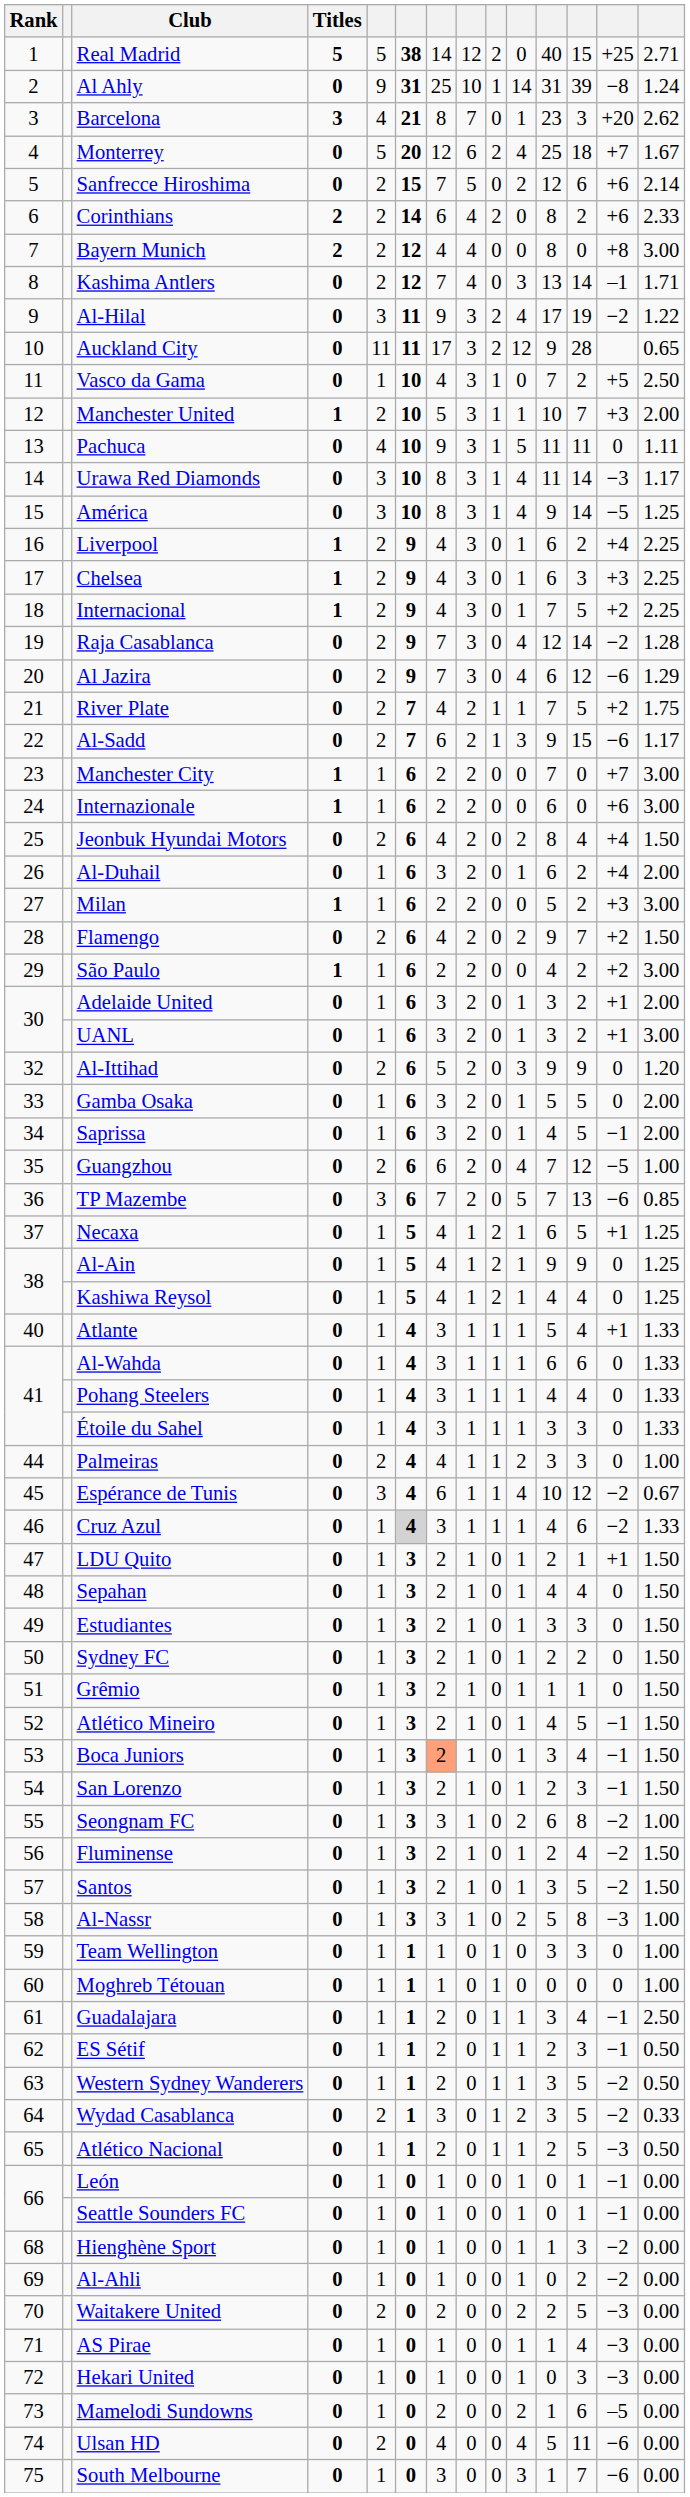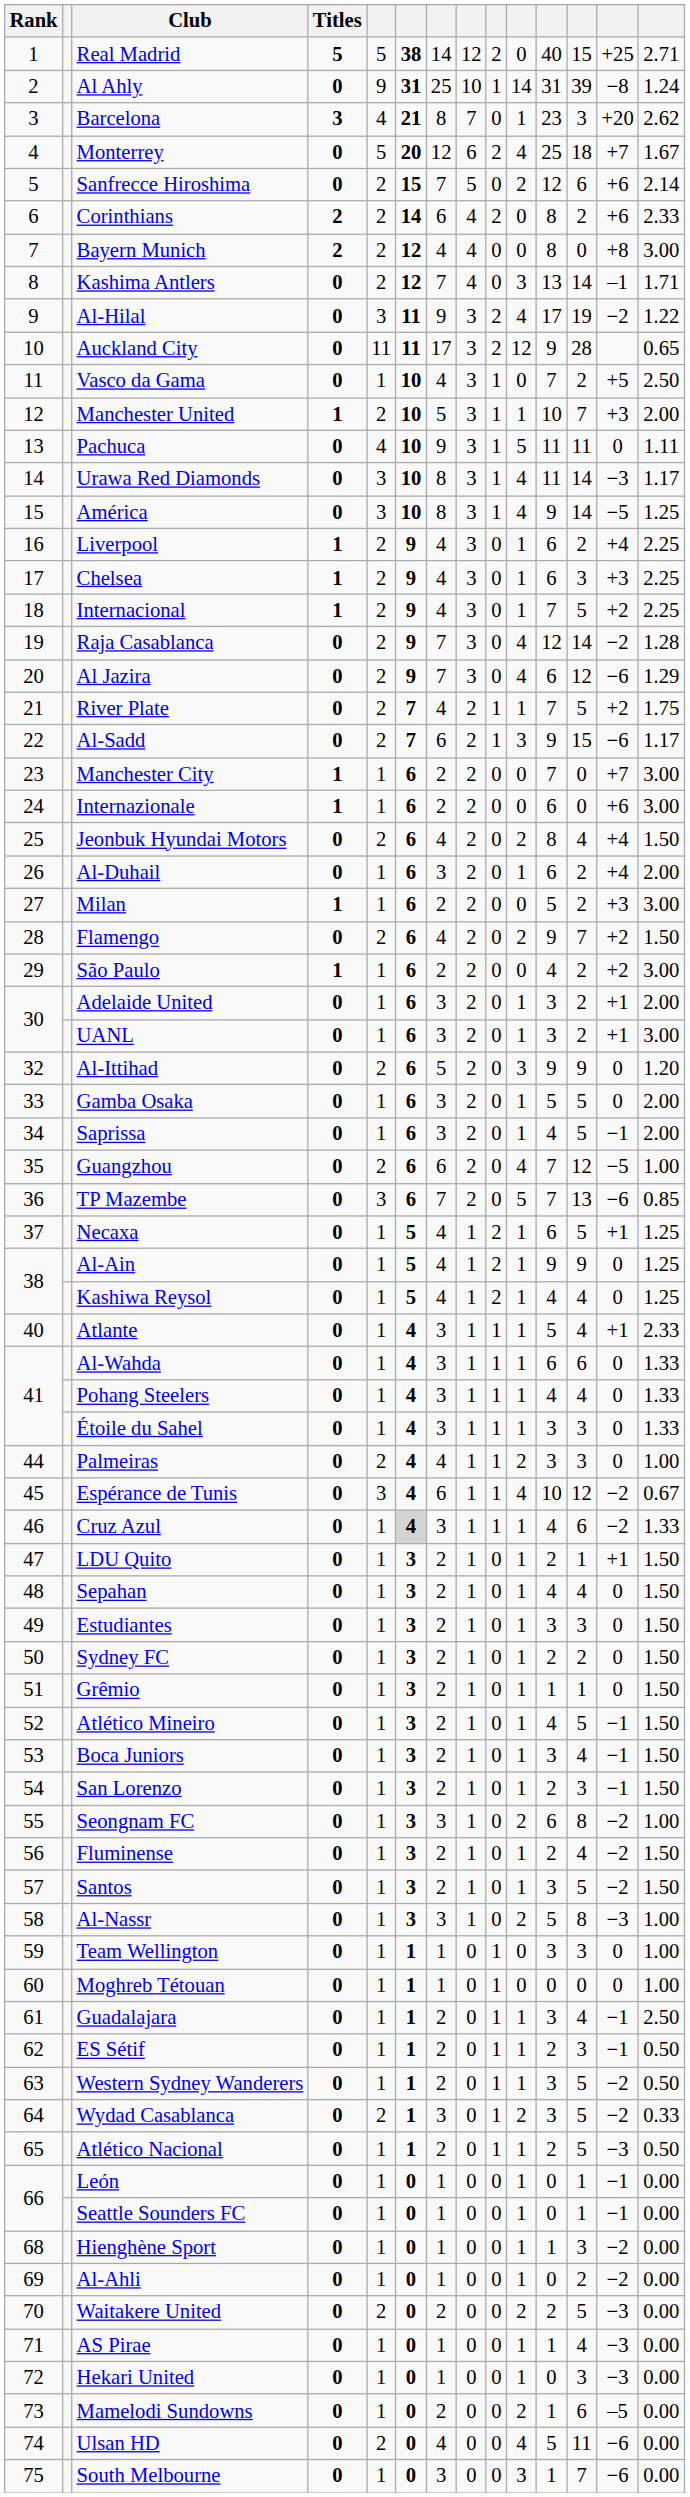Atlante | column 14: 1.33 -> 2.33
Boca Juniors | column 7: lightsalmon background -> no background
